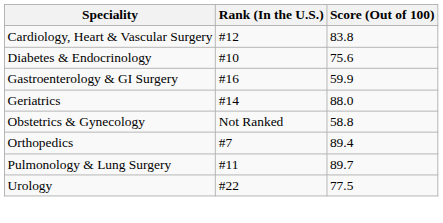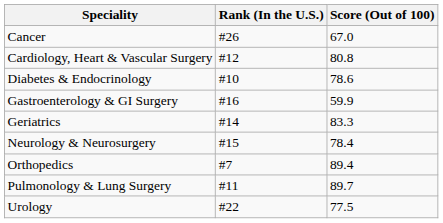+ row: Cancer | #26 | 67.0
Cardiology, Heart & Vascular Surgery | Score (Out of 100): 83.8 -> 80.8
Diabetes & Endocrinology | Score (Out of 100): 75.6 -> 78.6
Geriatrics | Score (Out of 100): 88.0 -> 83.3
+ row: Neurology & Neurosurgery | #15 | 78.4
- row: Obstetrics & Gynecology | Not Ranked | 58.8
